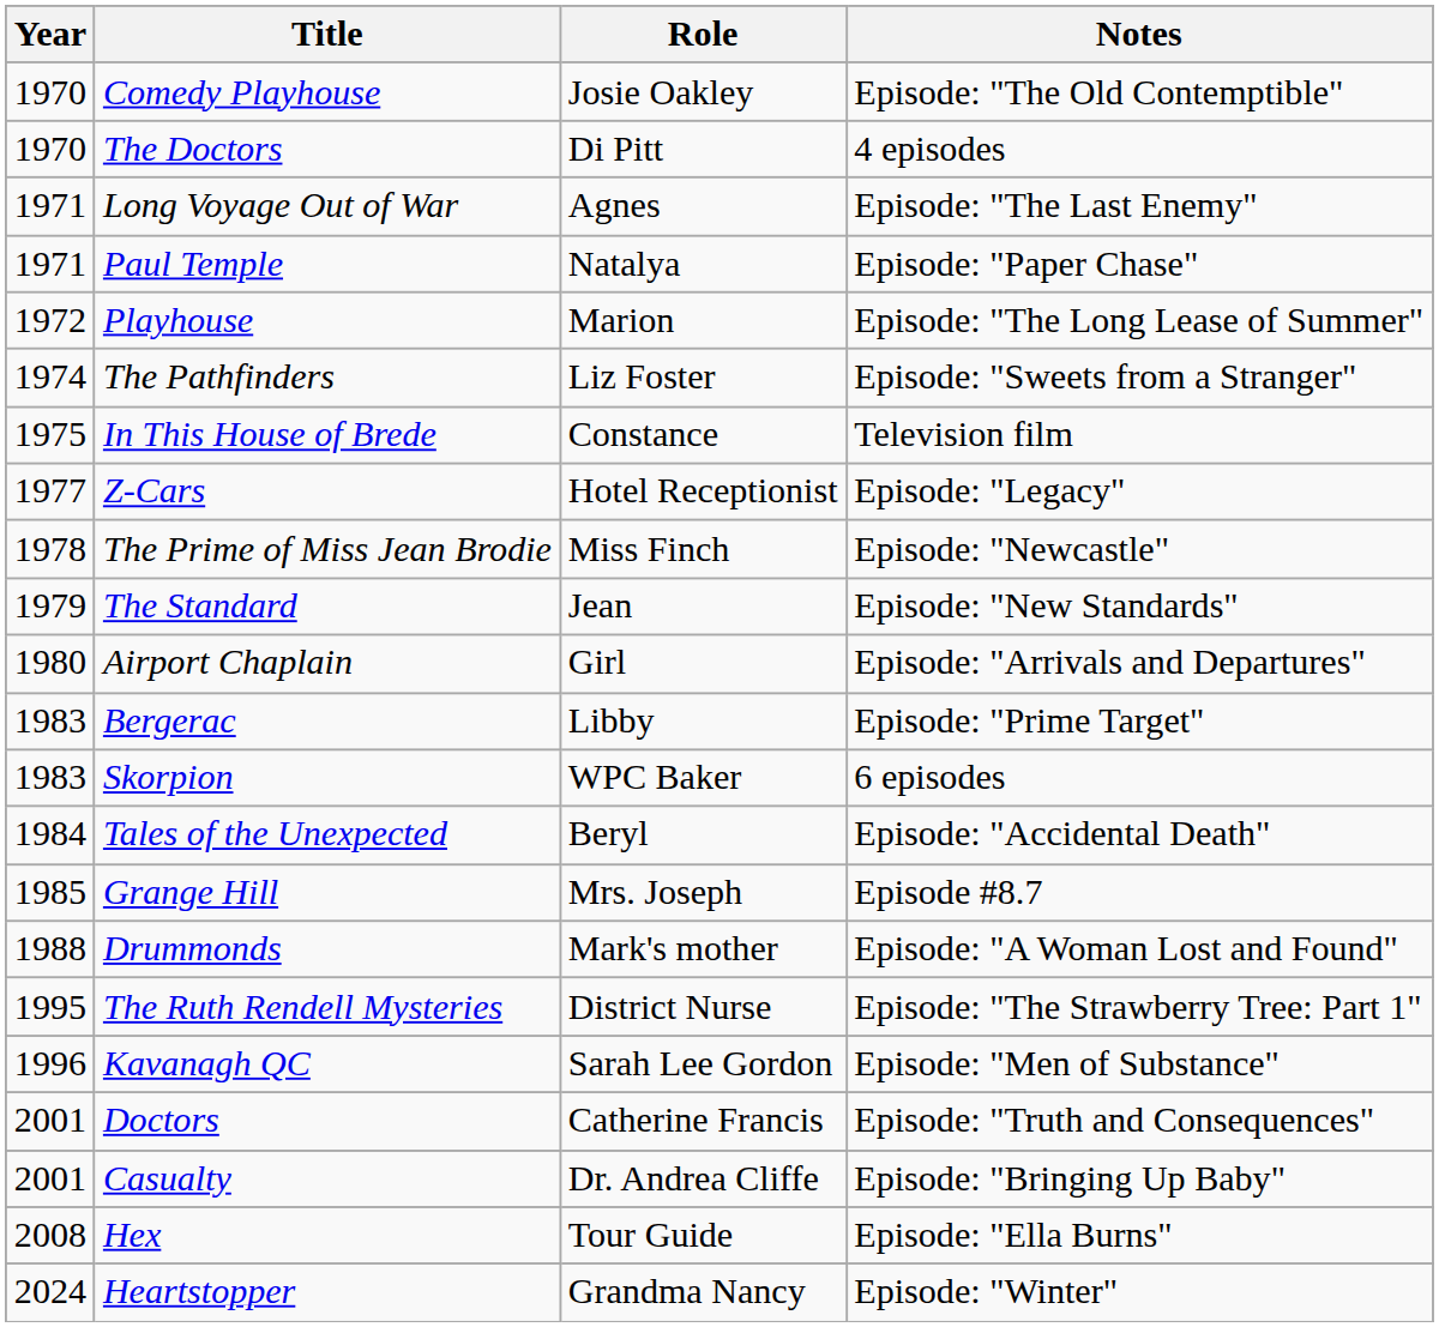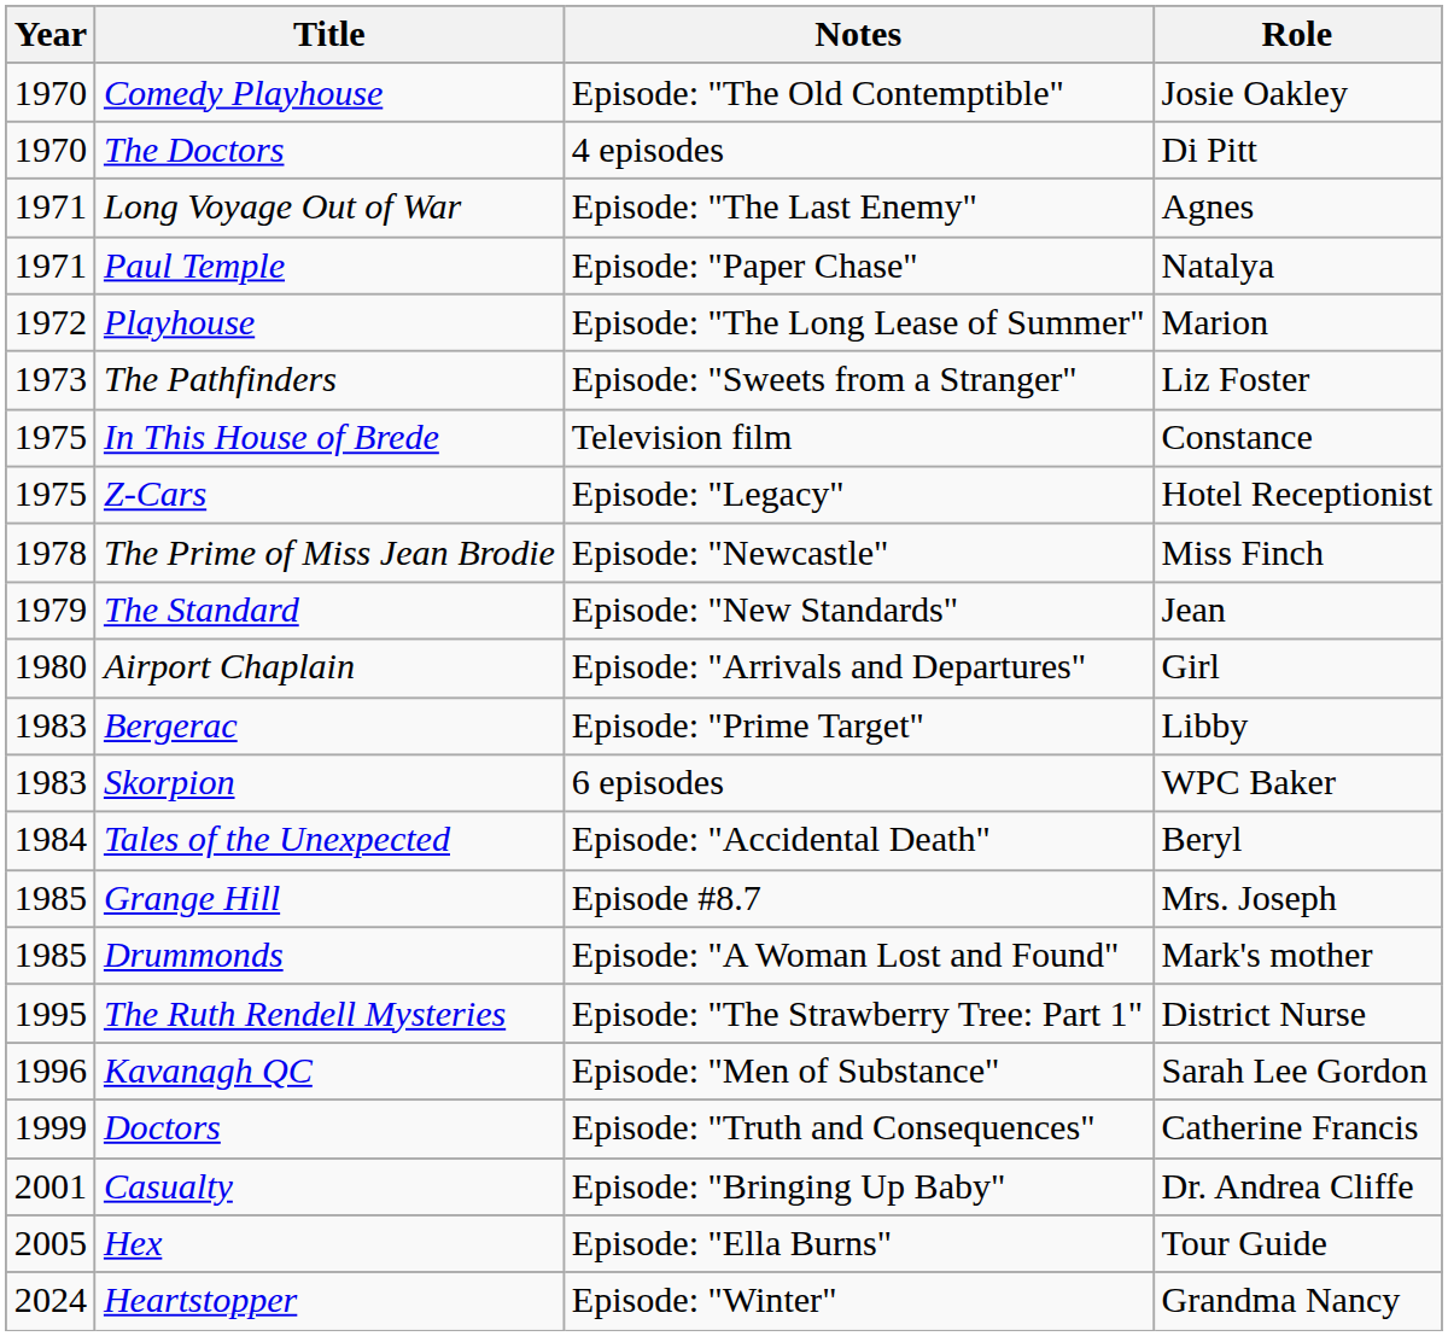columns swapped: Role <-> Notes
The Pathfinders | Year: 1974 -> 1973
Z-Cars | Year: 1977 -> 1975
Drummonds | Year: 1988 -> 1985
Doctors | Year: 2001 -> 1999
Hex | Year: 2008 -> 2005
